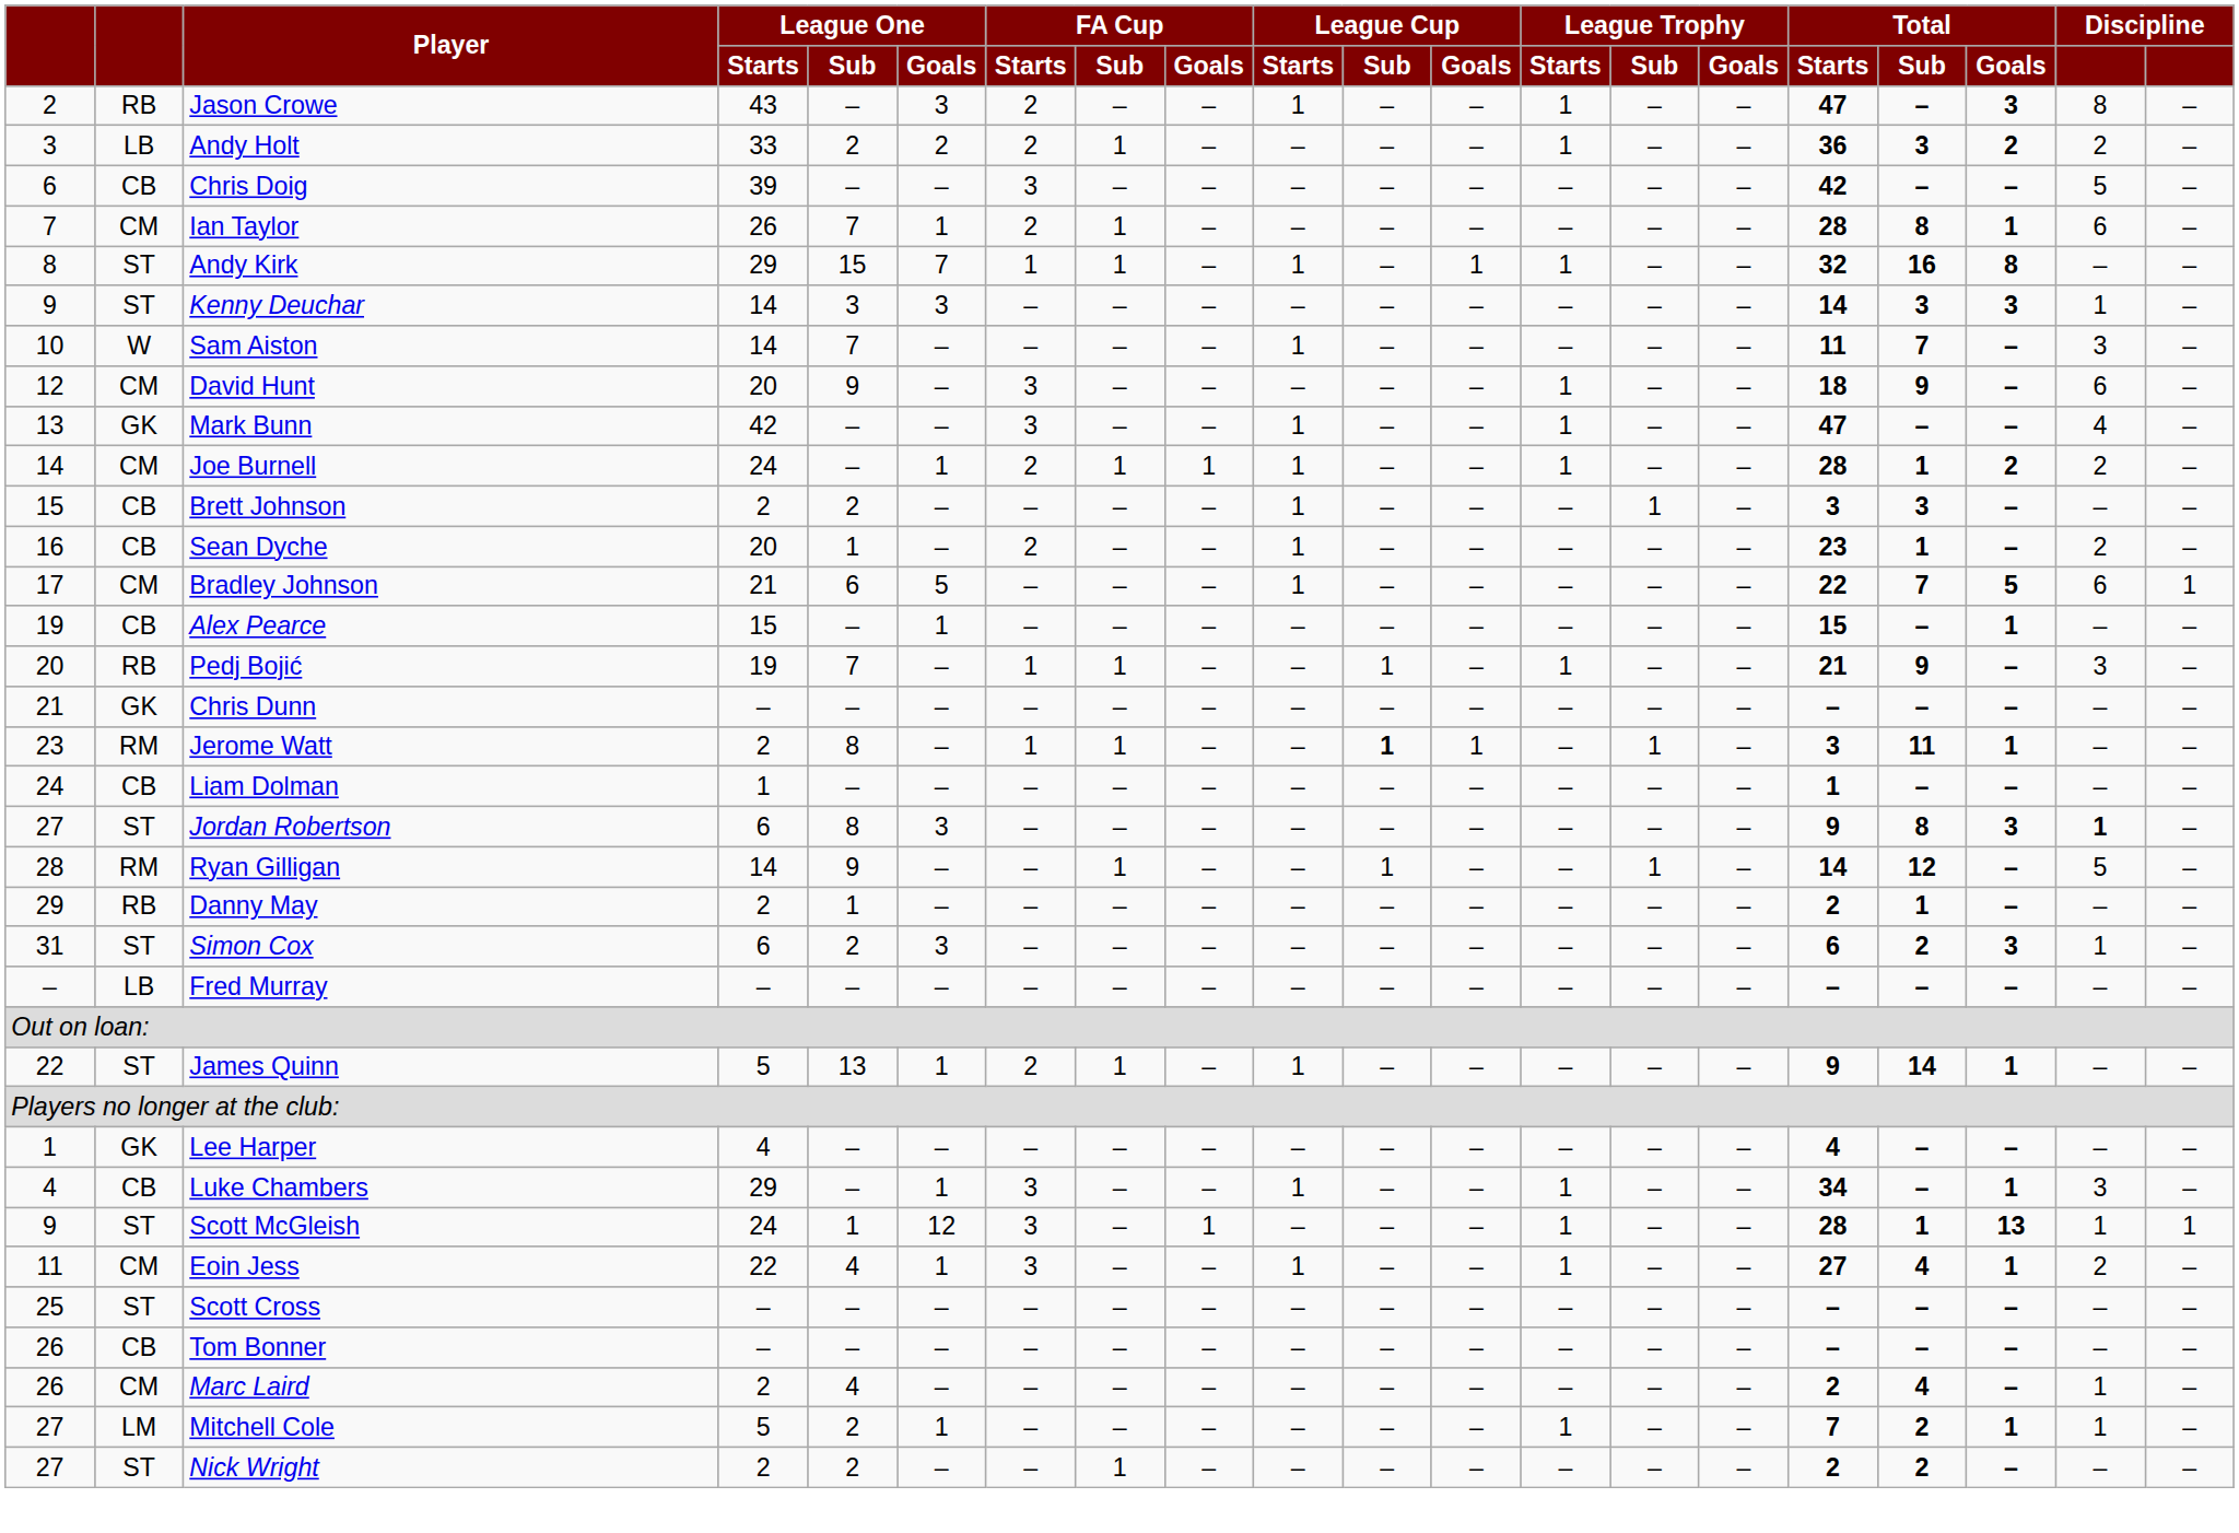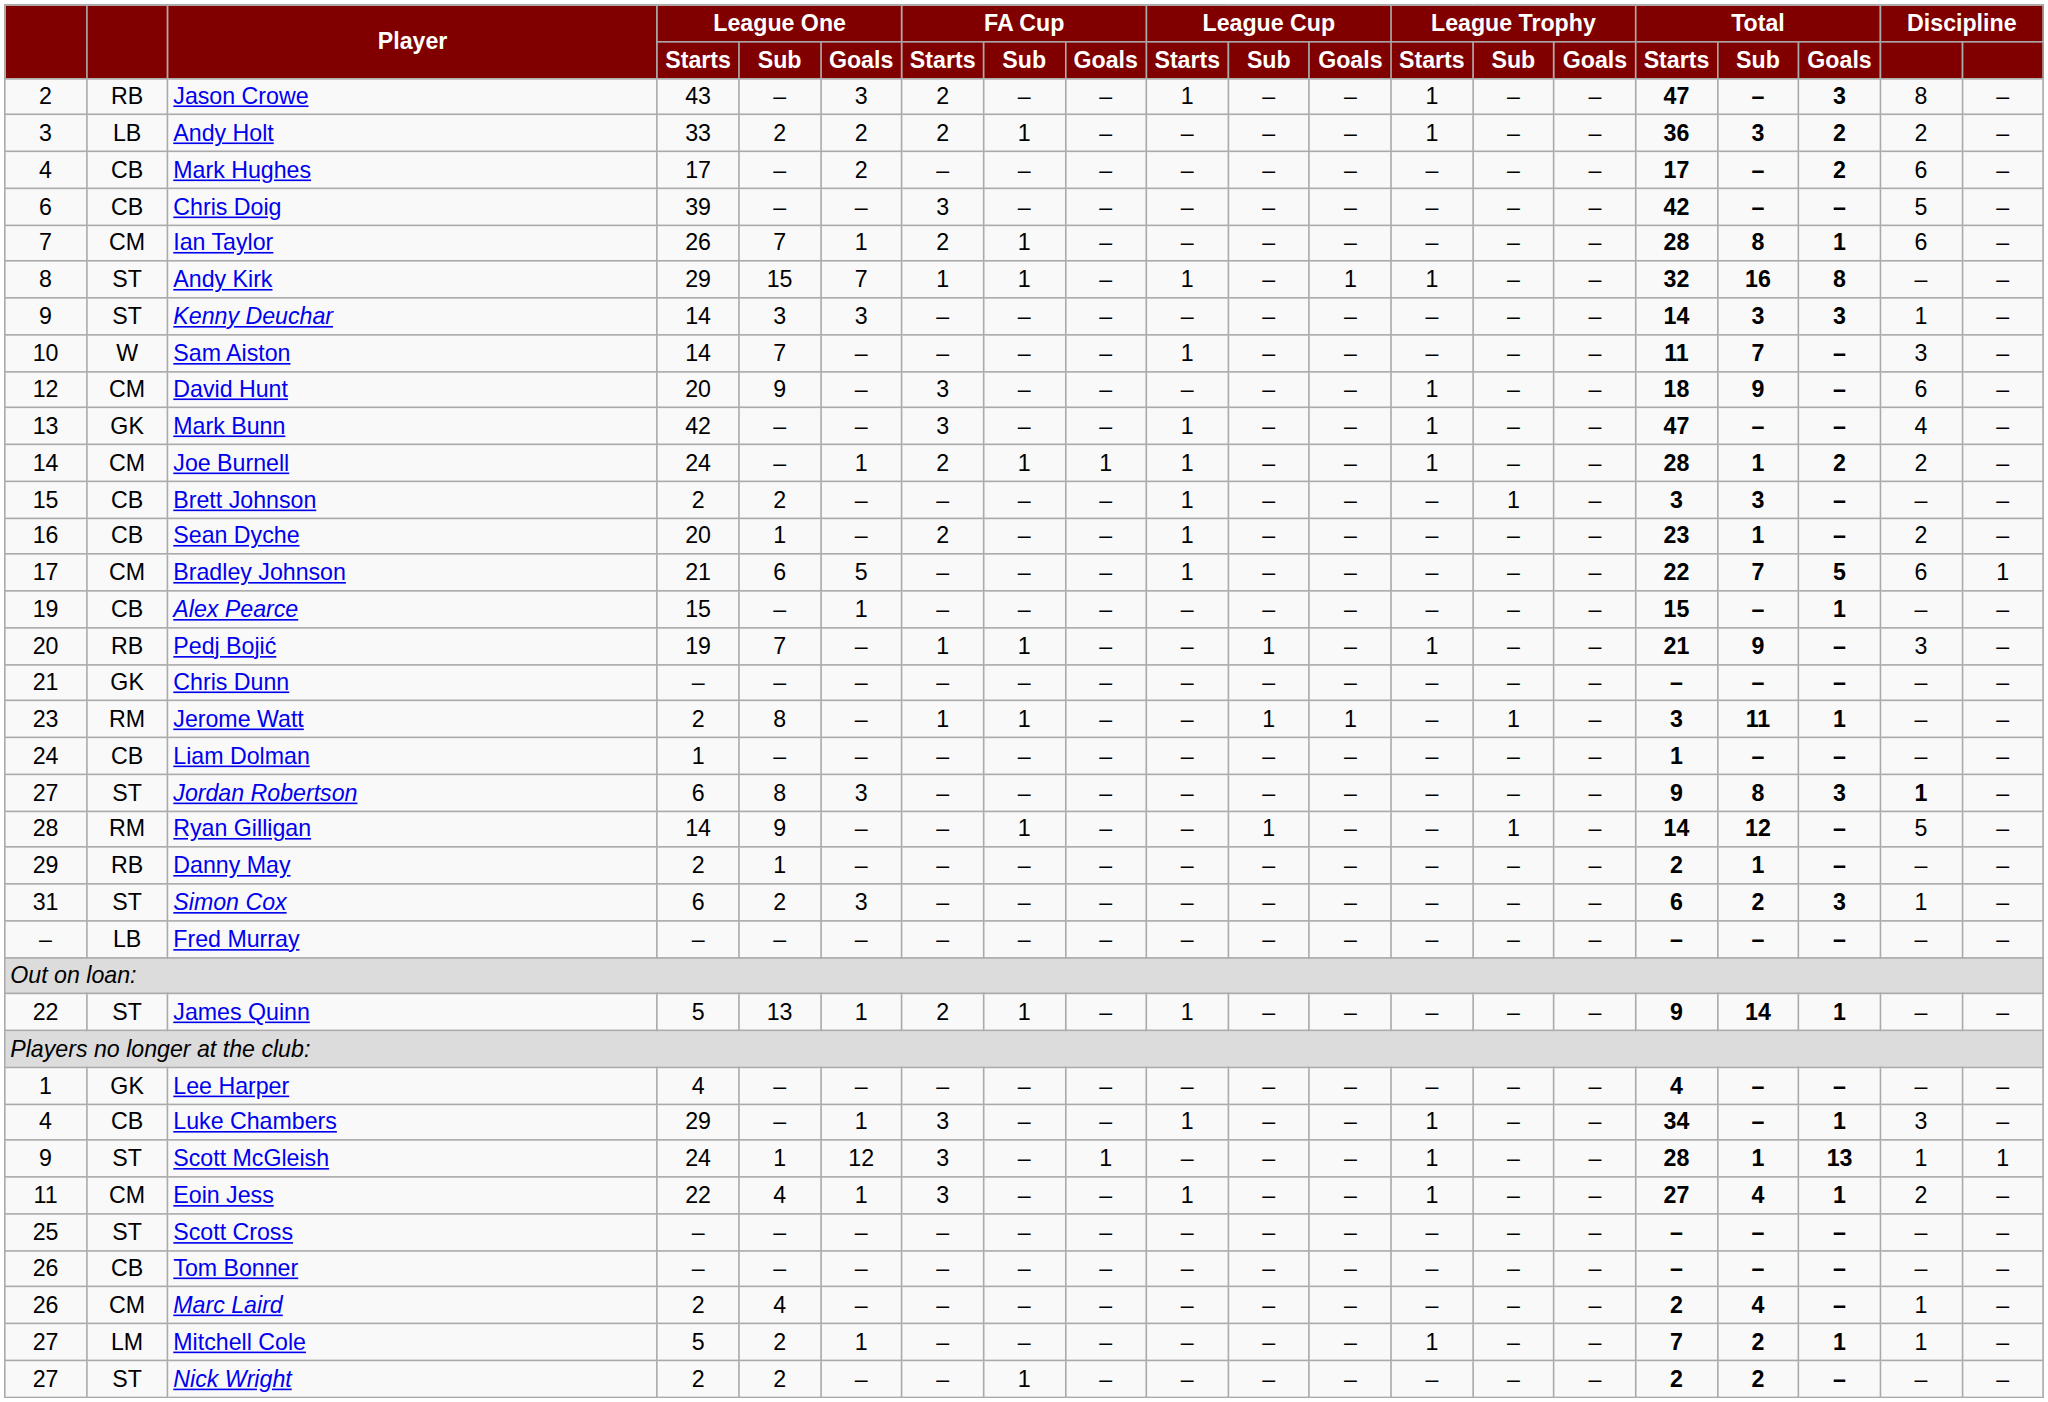+ row: 4 | CB | Mark Hughes | 17 | – | 2 | – | – | – | – | – | – | – | – | – | 17 | – | 2 | 6 | –
Jerome Watt | League Cup / Sub: bold -> normal
